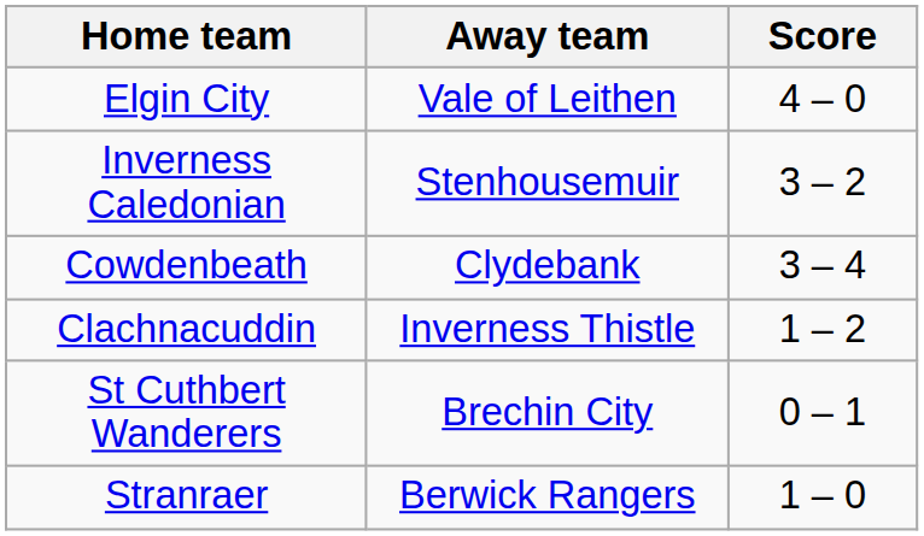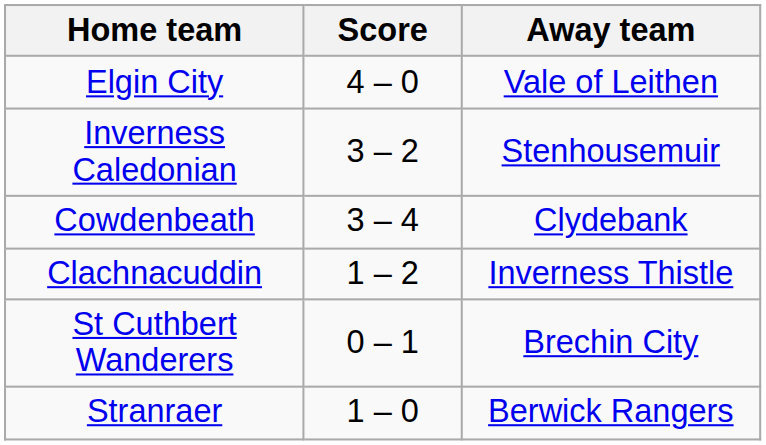columns swapped: Score <-> Away team
